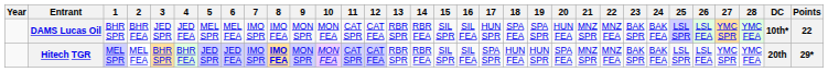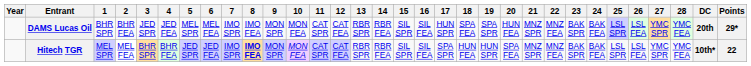DAMS Lucas Oil | DC: 10th* -> 20th
DAMS Lucas Oil | Points: 22 -> 29*
Hitech TGR | DC: 20th -> 10th*
Hitech TGR | Points: 29* -> 22
